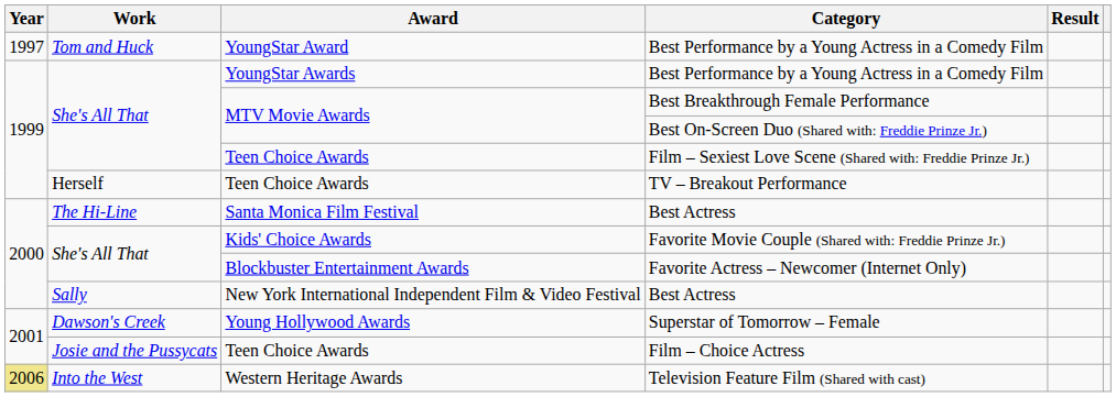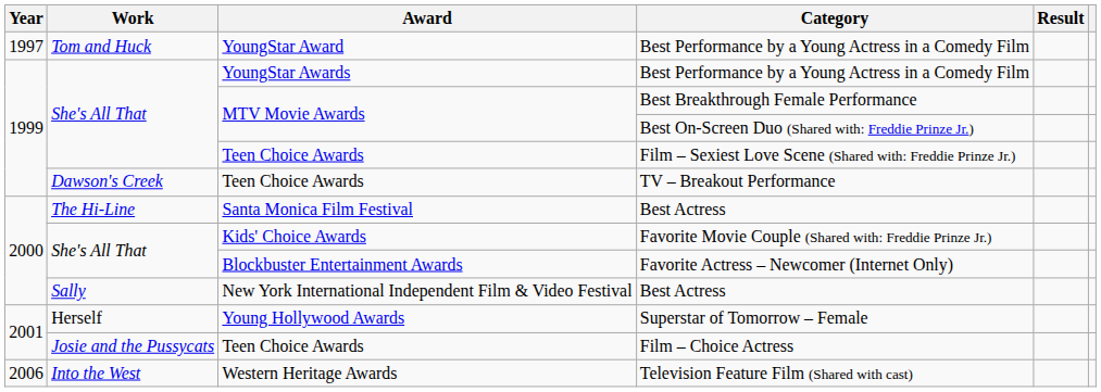TV – Breakout Performance | Work: Herself -> Dawson's Creek
Superstar of Tomorrow – Female | Work: Dawson's Creek -> Herself
Television Feature Film (Shared with cast) | Year: khaki background -> no background
